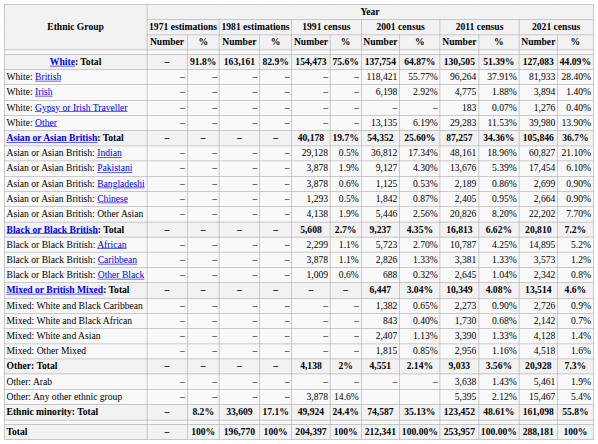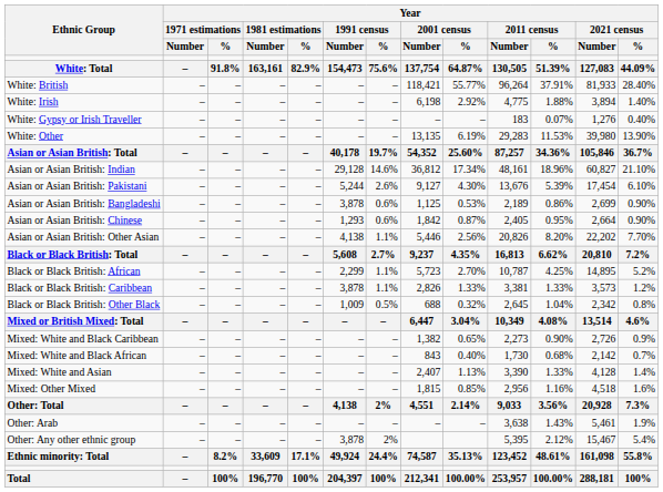Asian or Asian British: Indian | Year / 1991 census / %: 0.5% -> 14.6%
Asian or Asian British: Pakistani | Year / 1991 census / Number: 3,878 -> 5,244
Asian or Asian British: Pakistani | Year / 1991 census / %: 1.9% -> 2.6%
Asian or Asian British: Chinese | Year / 1991 census / %: 0.5% -> 0.6%
Asian or Asian British: Other Asian | Year / 1991 census / %: 1.9% -> 1.1%
Black or Black British: Other Black | Year / 1991 census / %: 0.6% -> 0.5%
Other: Any other ethnic group | Year / 1991 census / %: 14.6% -> 2%
